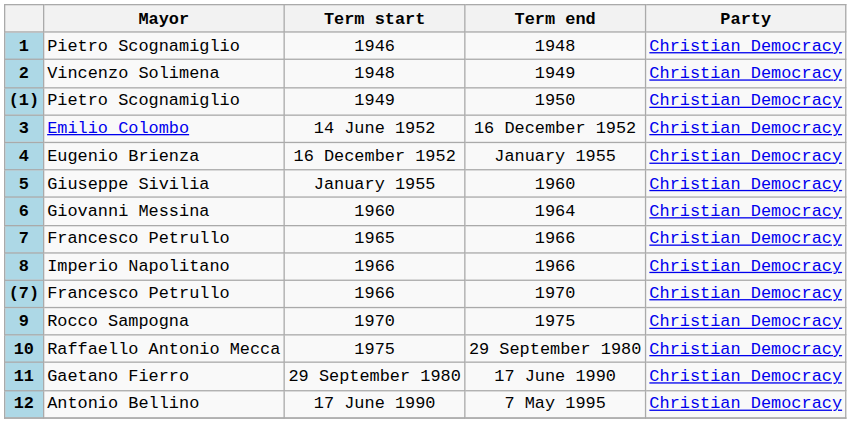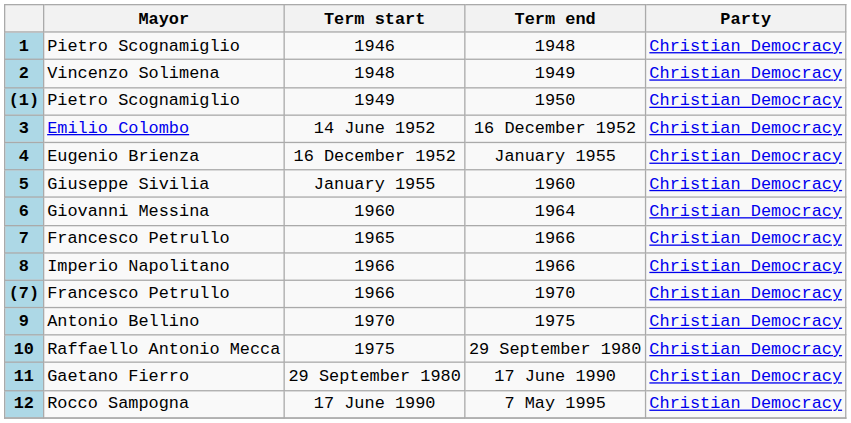9 | Mayor: Rocco Sampogna -> Antonio Bellino
12 | Mayor: Antonio Bellino -> Rocco Sampogna
